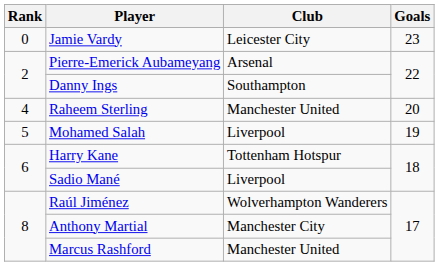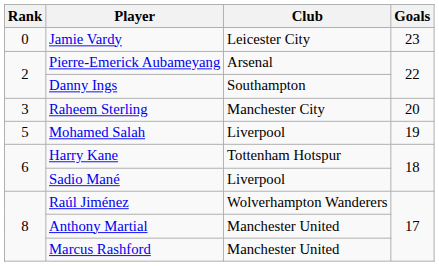Raheem Sterling | Rank: 4 -> 3
Raheem Sterling | Club: Manchester United -> Manchester City
Anthony Martial | Club: Manchester City -> Manchester United
